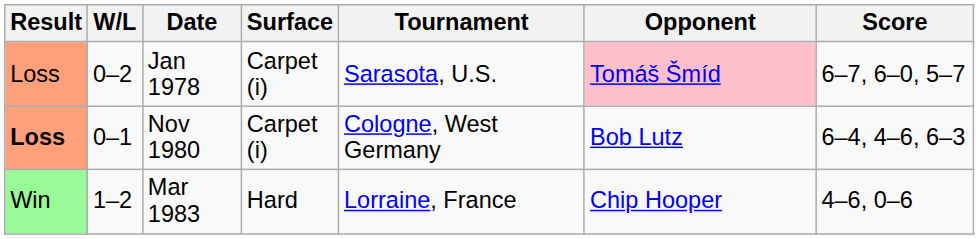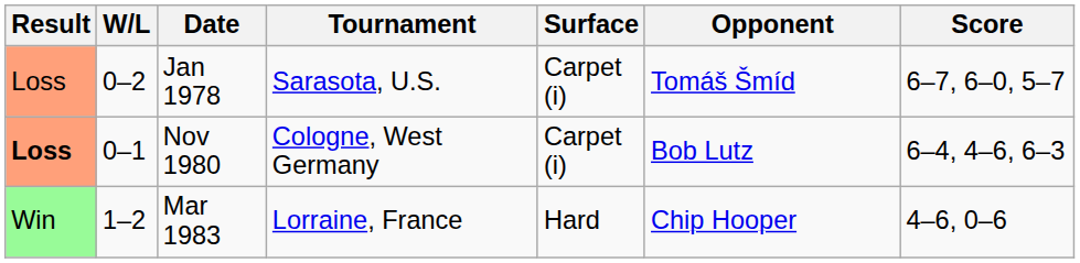columns swapped: Tournament <-> Surface
Jan 1978 | Opponent: pink background -> no background
